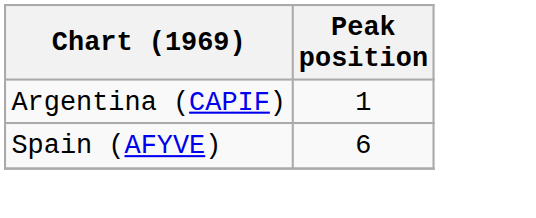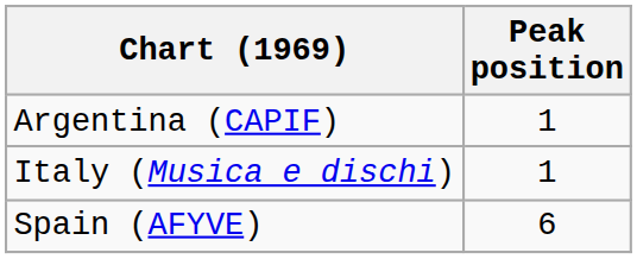+ row: Italy (Musica e dischi) | 1
